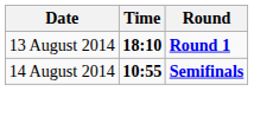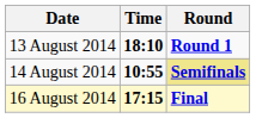14 August 2014 | Round: no background -> khaki background
+ row: 16 August 2014 | 17:15 | Final
